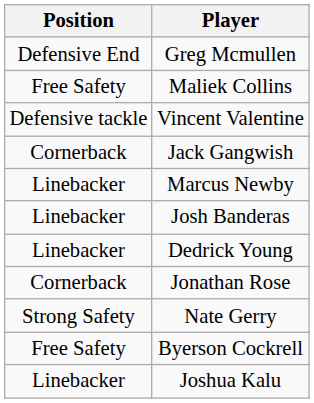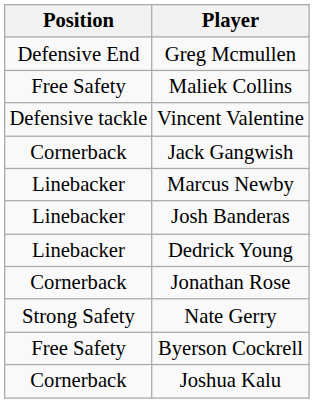Joshua Kalu | Position: Linebacker -> Cornerback
